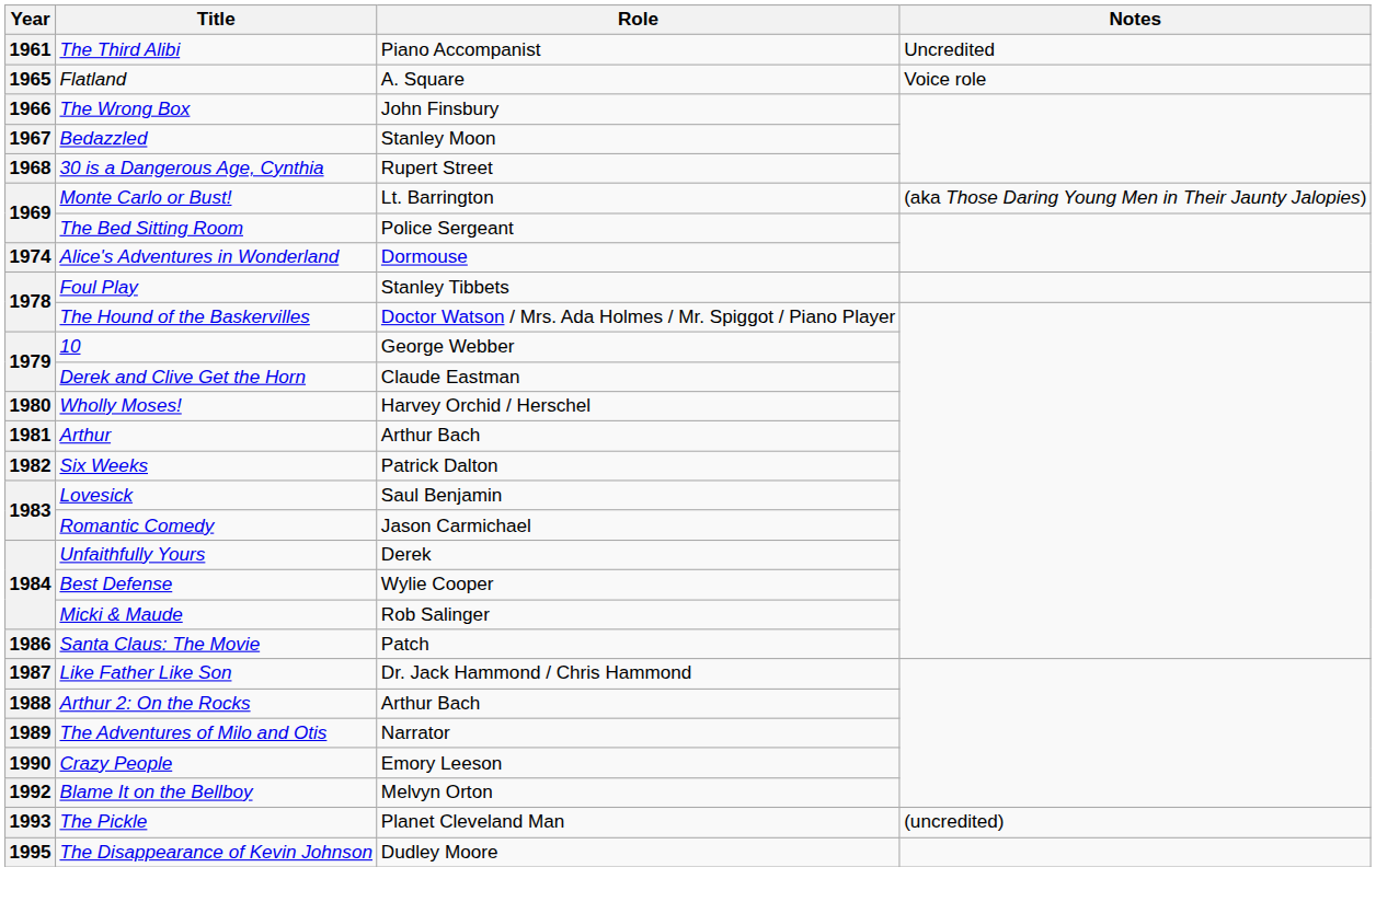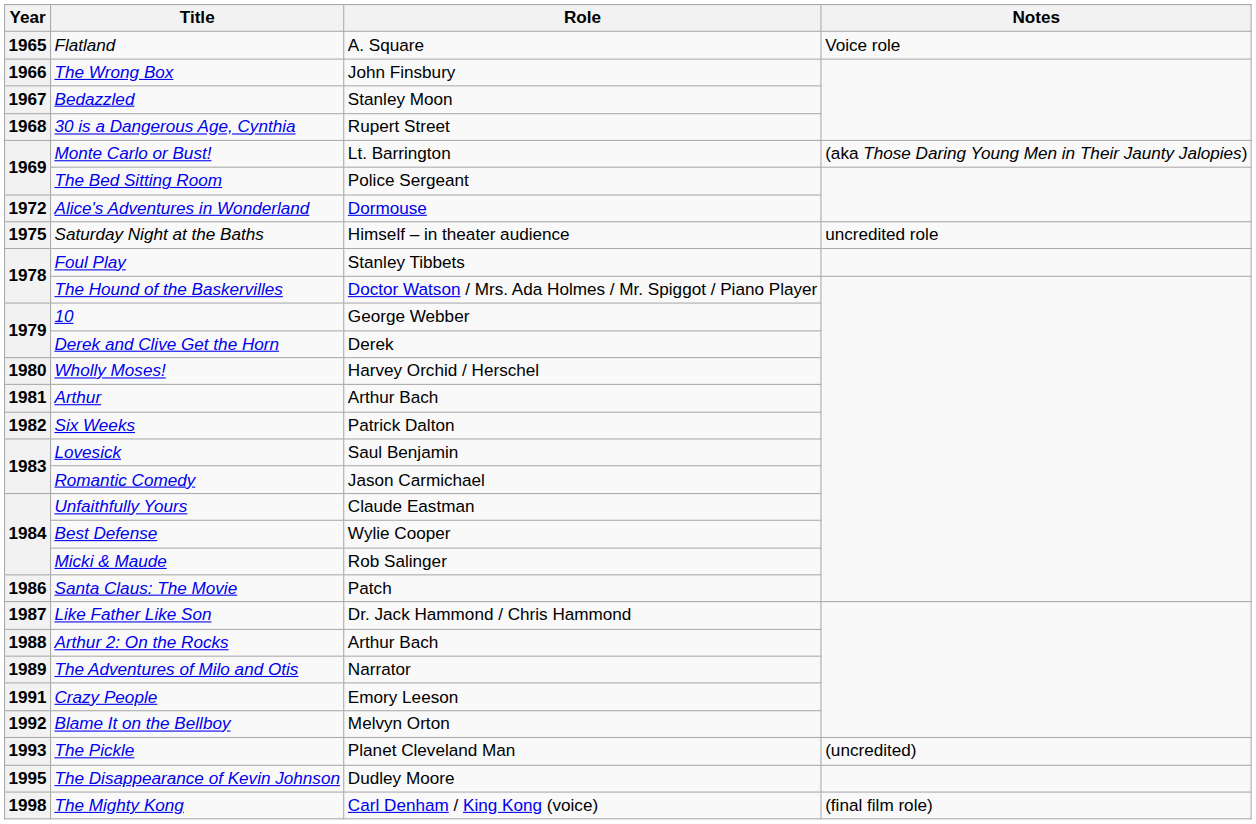- row: 1961 | The Third Alibi | Piano Accompanist | Uncredited
Alice's Adventures in Wonderland | Year: 1974 -> 1972
+ row: 1975 | Saturday Night at the Baths | Himself – in theater audience | uncredited role
Derek and Clive Get the Horn | Role: Claude Eastman -> Derek
Unfaithfully Yours | Role: Derek -> Claude Eastman
Crazy People | Year: 1990 -> 1991
+ row: 1998 | The Mighty Kong | Carl Denham / King Kong (voice) | (final film role)
